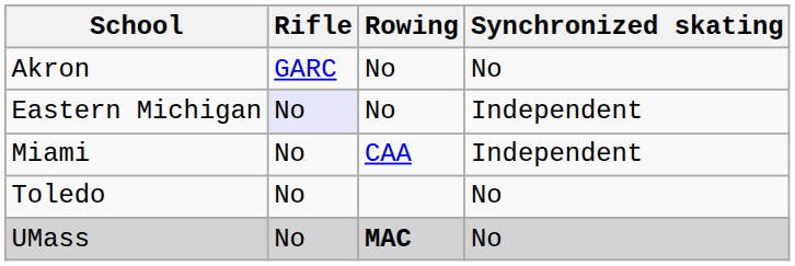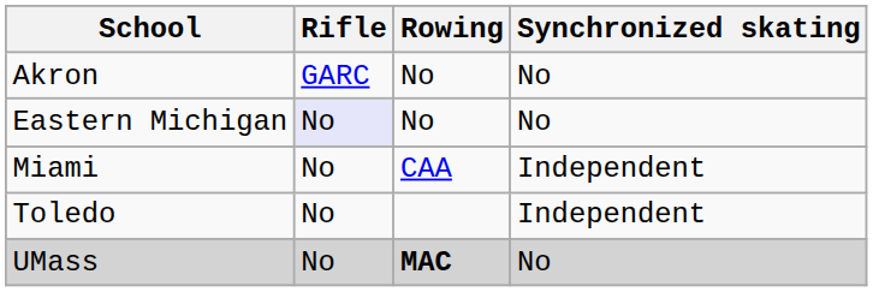Eastern Michigan | Synchronized skating: Independent -> No
Toledo | Synchronized skating: No -> Independent
